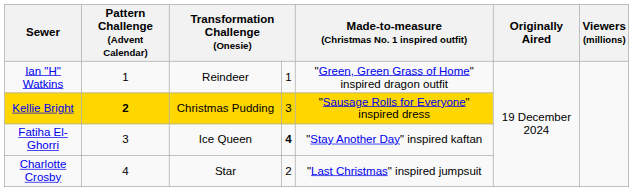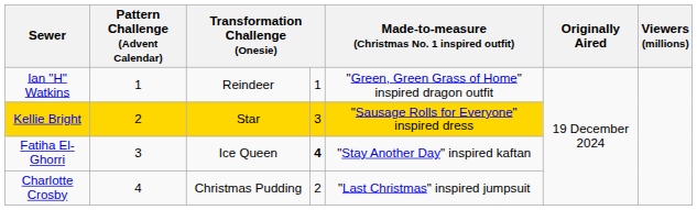Kellie Bright | Pattern Challenge (Advent Calendar): bold -> normal
Kellie Bright | column 3: Christmas Pudding -> Star
Charlotte Crosby | column 3: Star -> Christmas Pudding
